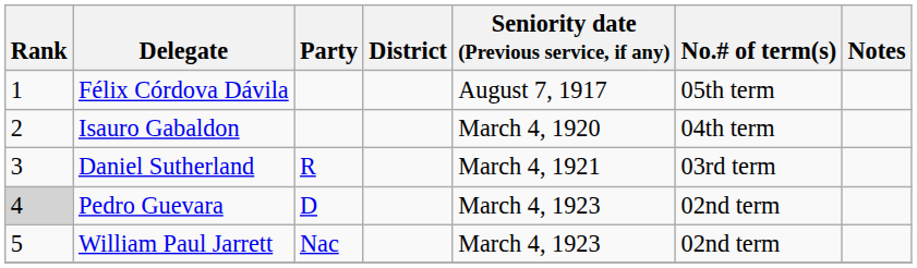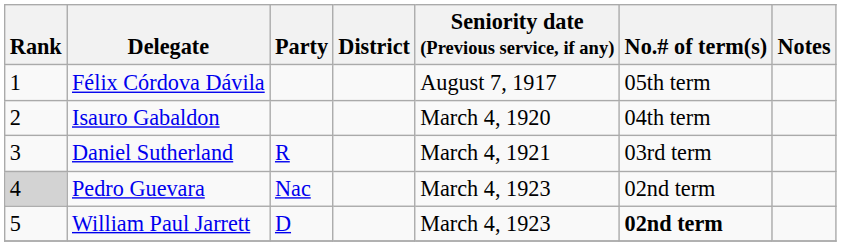Pedro Guevara | Party: D -> Nac
William Paul Jarrett | Party: Nac -> D
William Paul Jarrett | No.# of term(s): normal -> bold
